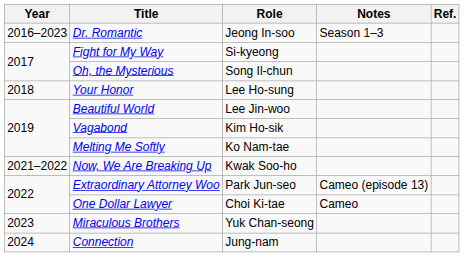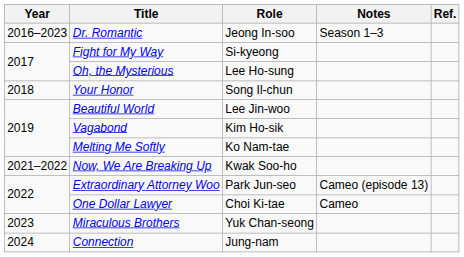Oh, the Mysterious | Role: Song Il-chun -> Lee Ho-sung
Your Honor | Role: Lee Ho-sung -> Song Il-chun
